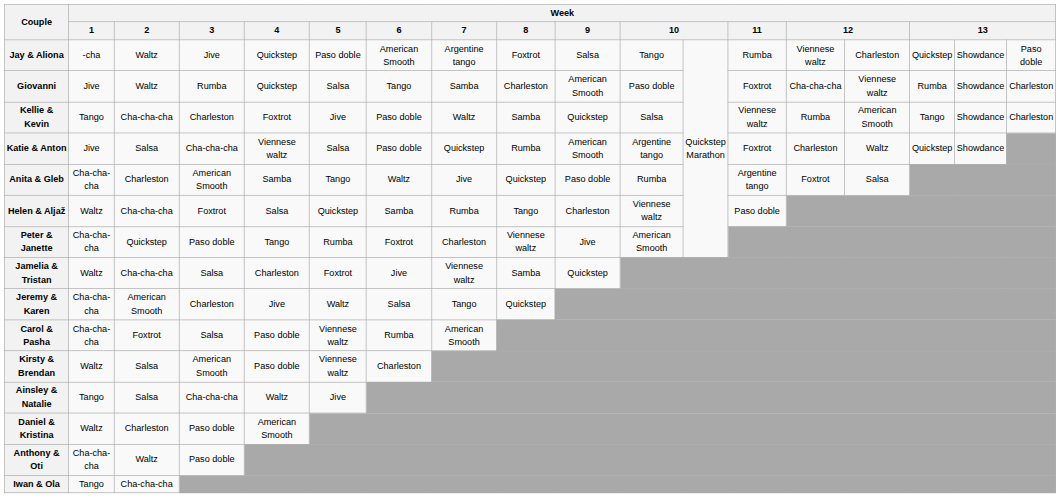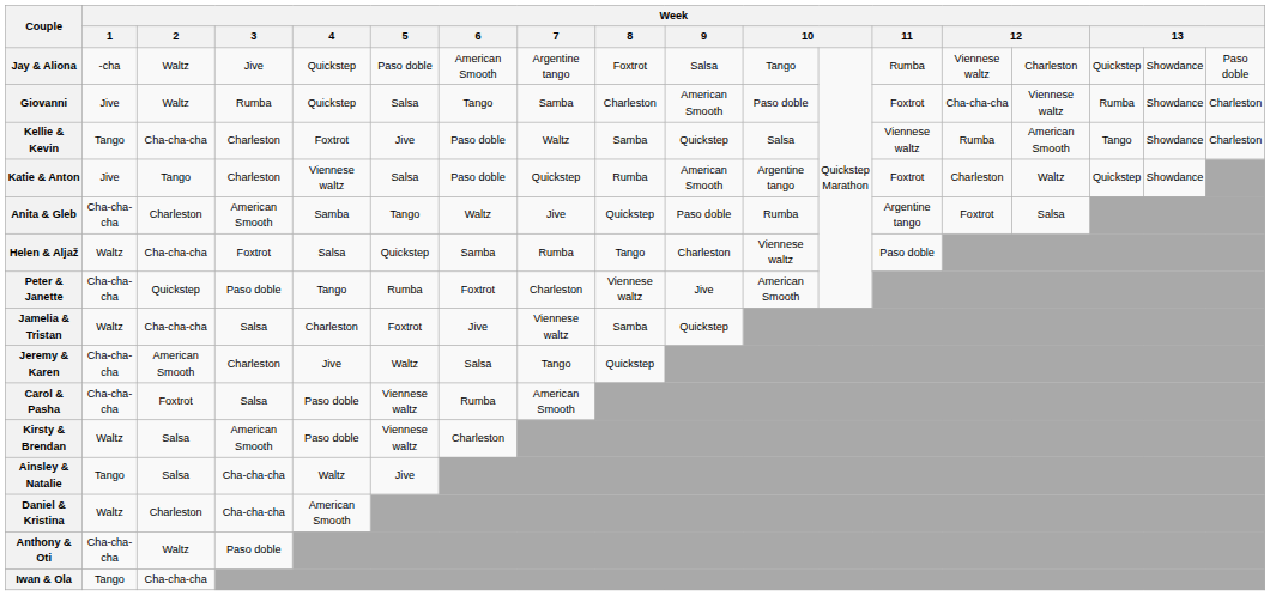Katie & Anton | Week / 2: Salsa -> Tango
Katie & Anton | Week / 3: Cha-cha-cha -> Charleston
Daniel & Kristina | Week / 3: Paso doble -> Cha-cha-cha
